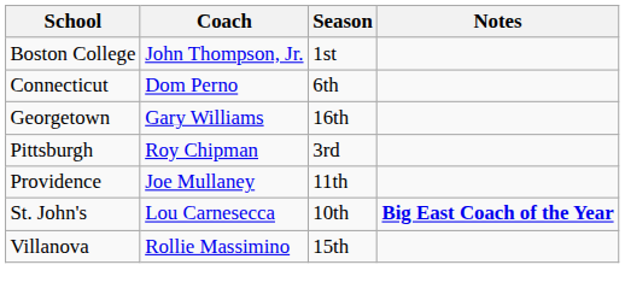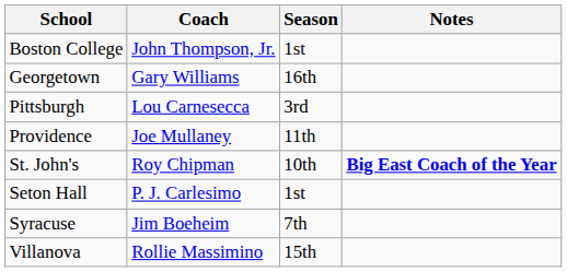- row: Connecticut | Dom Perno | 6th
Pittsburgh | Coach: Roy Chipman -> Lou Carnesecca
St. John's | Coach: Lou Carnesecca -> Roy Chipman
+ row: Seton Hall | P. J. Carlesimo | 1st
+ row: Syracuse | Jim Boeheim | 7th
